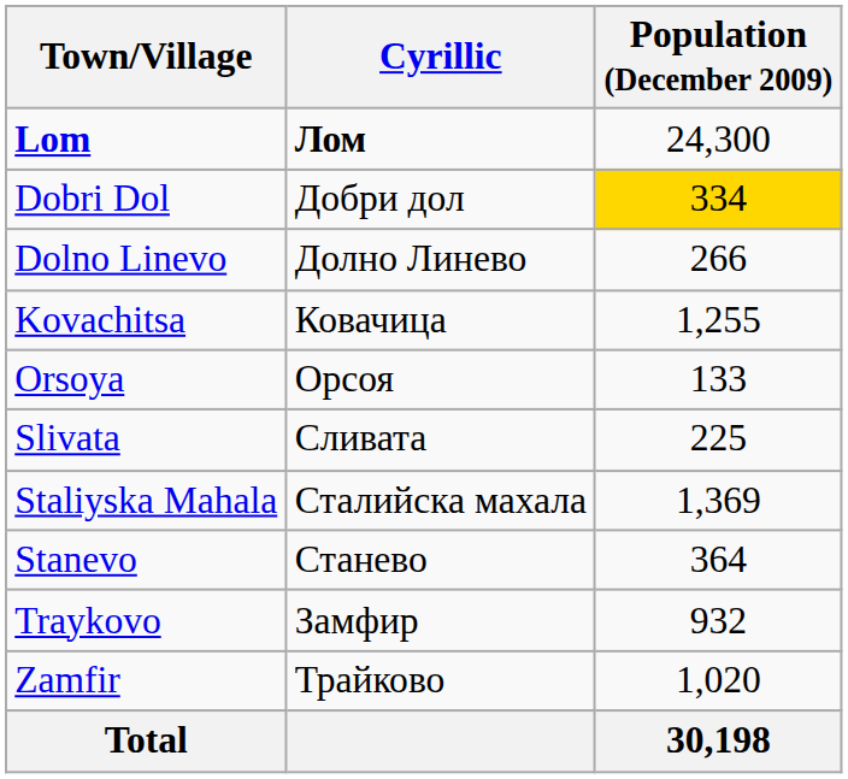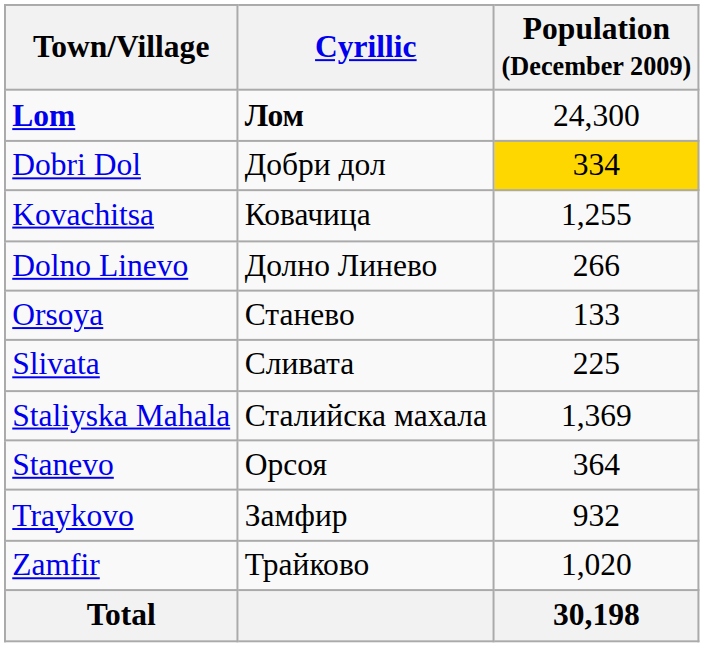rows swapped: Dolno Linevo <-> Kovachitsa
Orsoya | Cyrillic: Орсоя -> Станево
Stanevo | Cyrillic: Станево -> Орсоя
